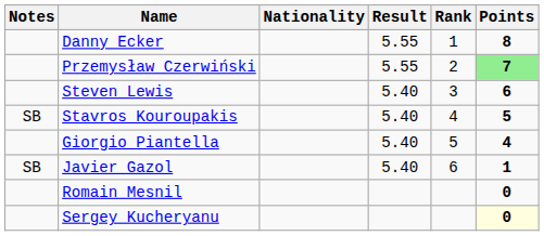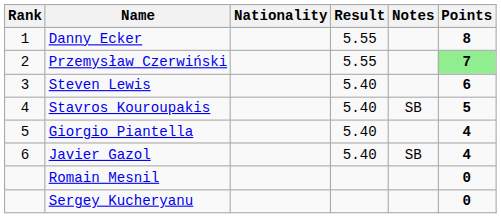columns swapped: Rank <-> Notes
Javier Gazol | Points: 1 -> 4
Sergey Kucheryanu | Points: lightyellow background -> no background
